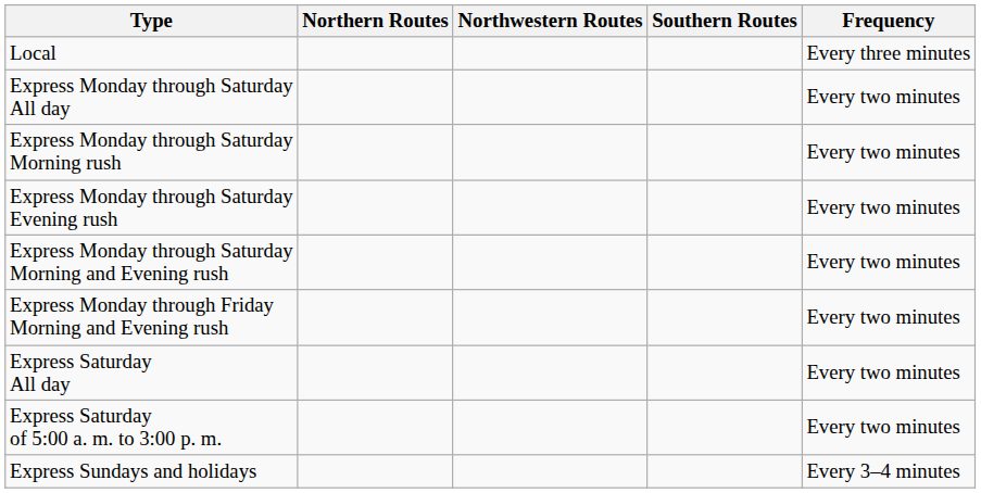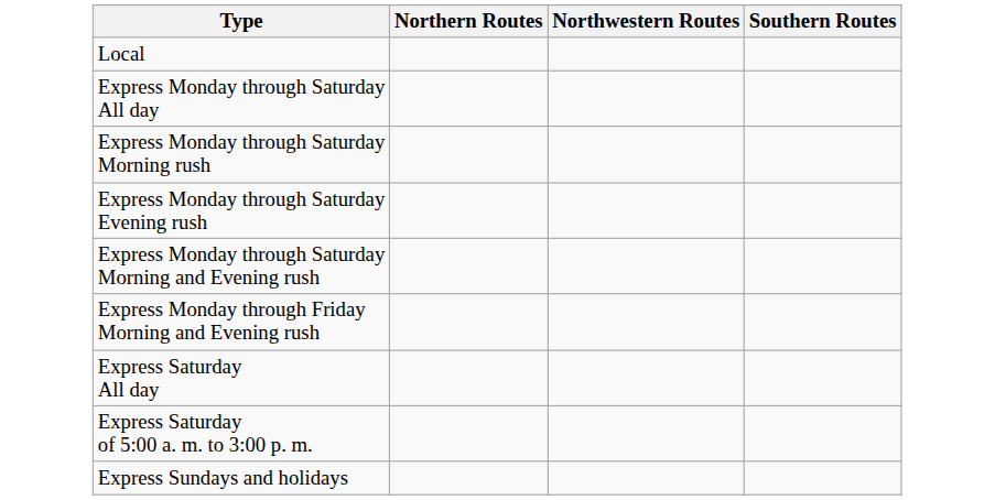- column: Frequency | Every three minutes | Every two minutes | Every two minutes | Every two minutes | Every two minutes | Every two minutes | Every two minutes | Every two minutes | Every 3–4 minutes
